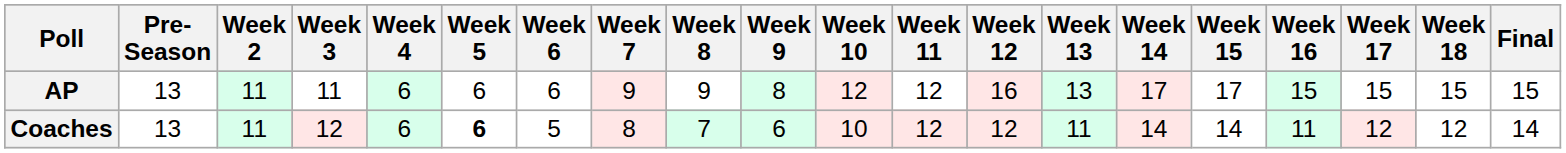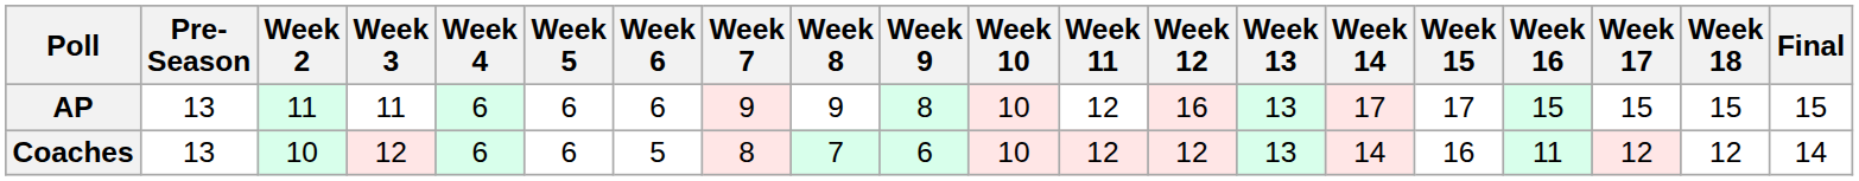AP | Week 10: 12 -> 10
Coaches | Week 2: 11 -> 10
Coaches | Week 5: bold -> normal
Coaches | Week 13: 11 -> 13
Coaches | Week 15: 14 -> 16
